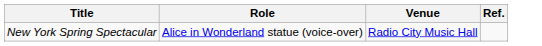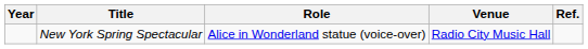+ column: Year
